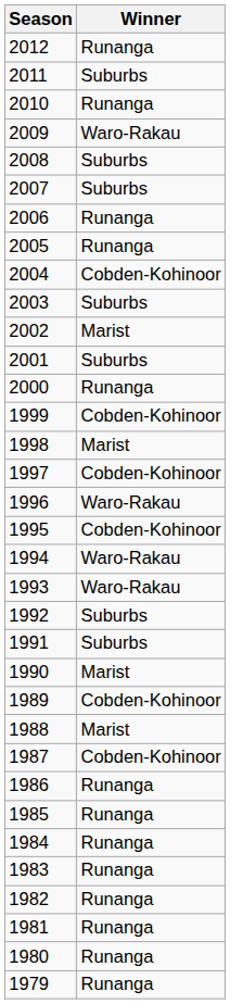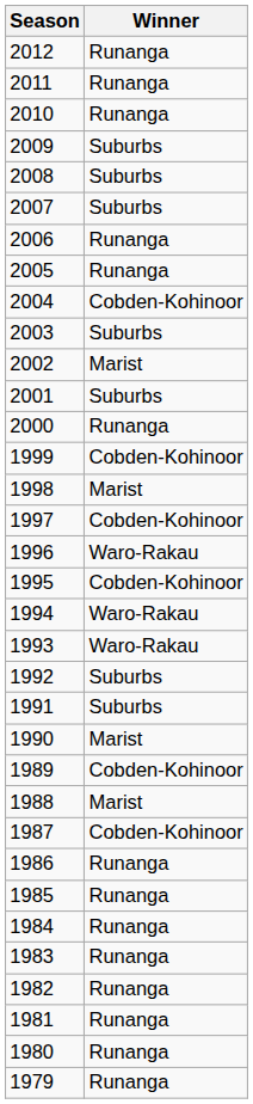2011 | Winner: Suburbs -> Runanga
2009 | Winner: Waro-Rakau -> Suburbs
